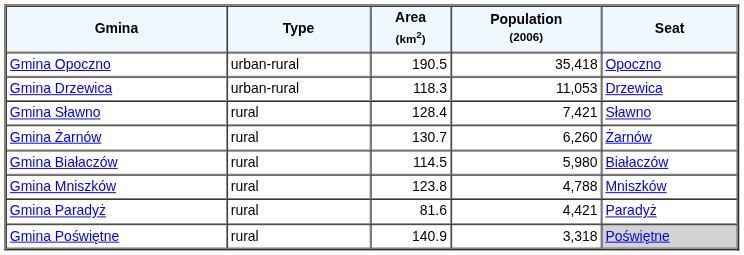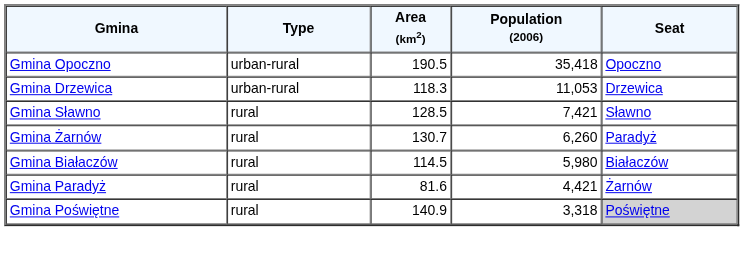Gmina Sławno | Area (km2): 128.4 -> 128.5
Gmina Żarnów | Seat: Żarnów -> Paradyż
- row: Gmina Mniszków | rural | 123.8 | 4,788 | Mniszków
Gmina Paradyż | Seat: Paradyż -> Żarnów
